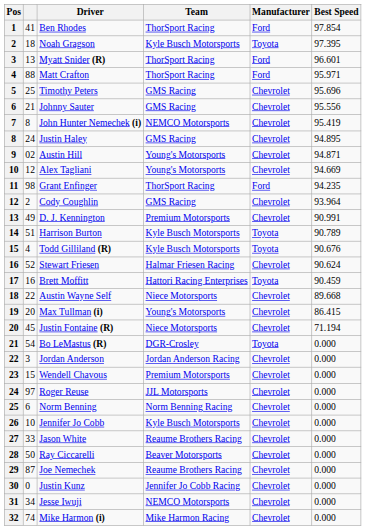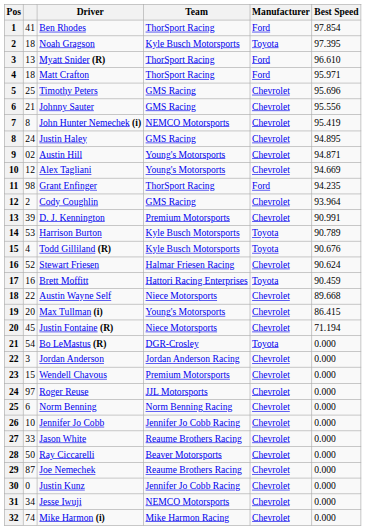Myatt Snider (R) | Best Speed: 96.601 -> 96.610
Matt Crafton | column 2: 88 -> 18
D. J. Kennington | column 2: 49 -> 39
Harrison Burton | column 2: 51 -> 53
Jennifer Jo Cobb | Team: Kyle Busch Motorsports -> Jennifer Jo Cobb Racing
